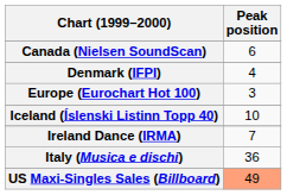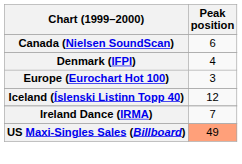Iceland (Íslenski Listinn Topp 40) | Peak position: 10 -> 12
- row: Italy (Musica e dischi) | 36
